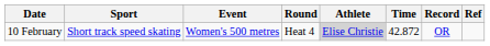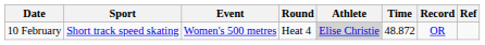10 February | Time: 42.872 -> 48.872
